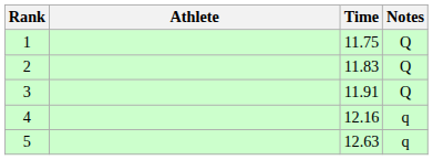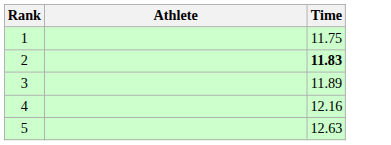- column: Notes | Q | Q | Q | q | q
2 | Time: normal -> bold
3 | Time: 11.91 -> 11.89
